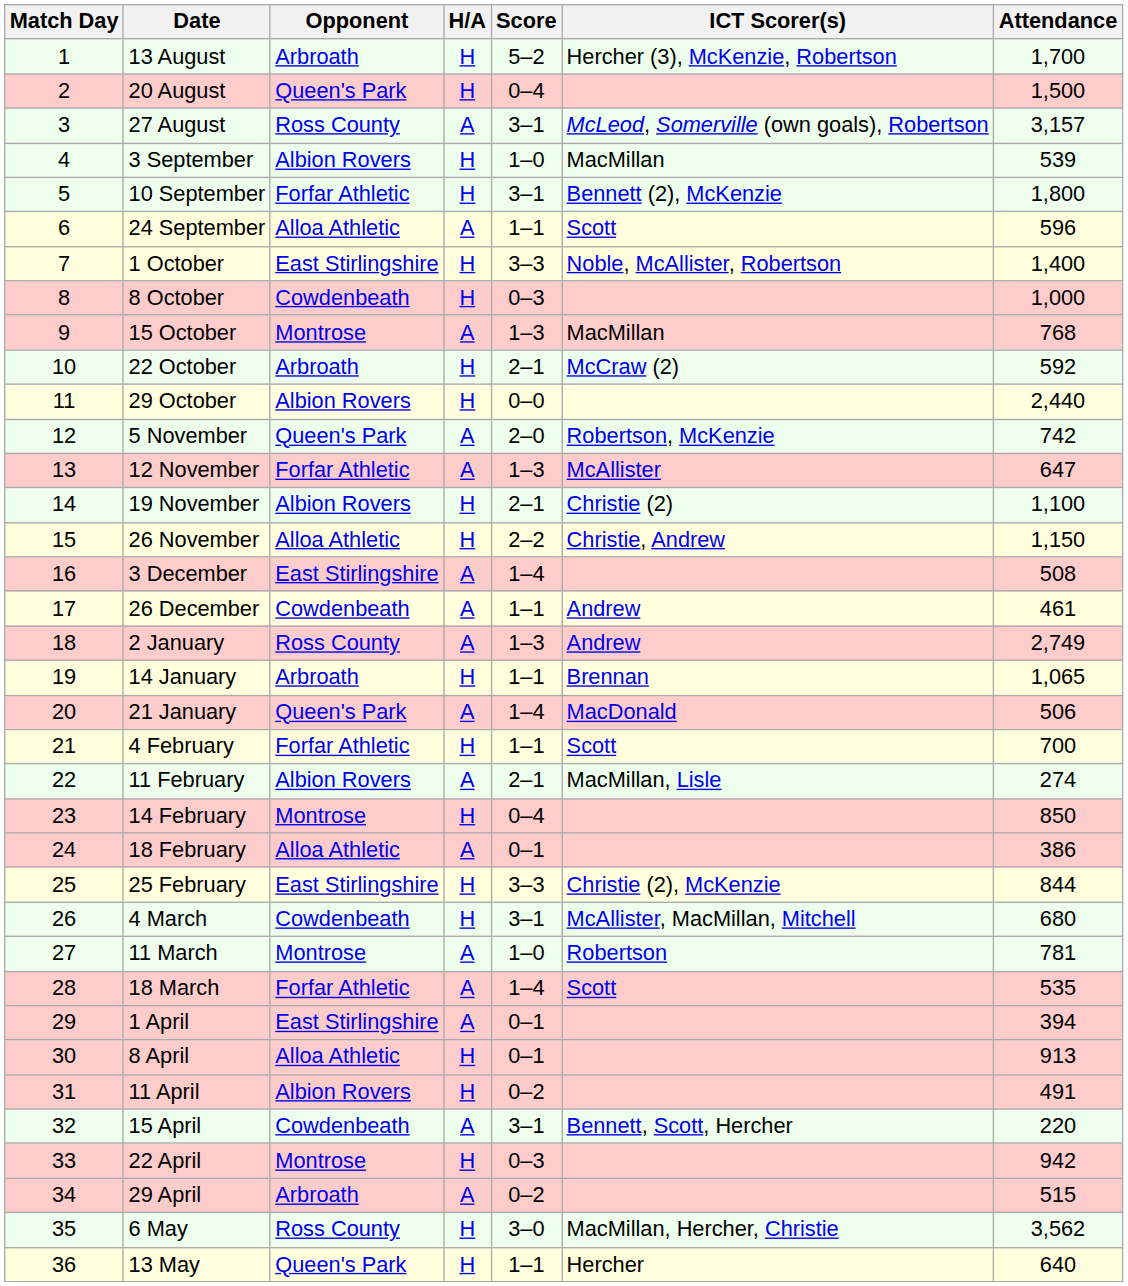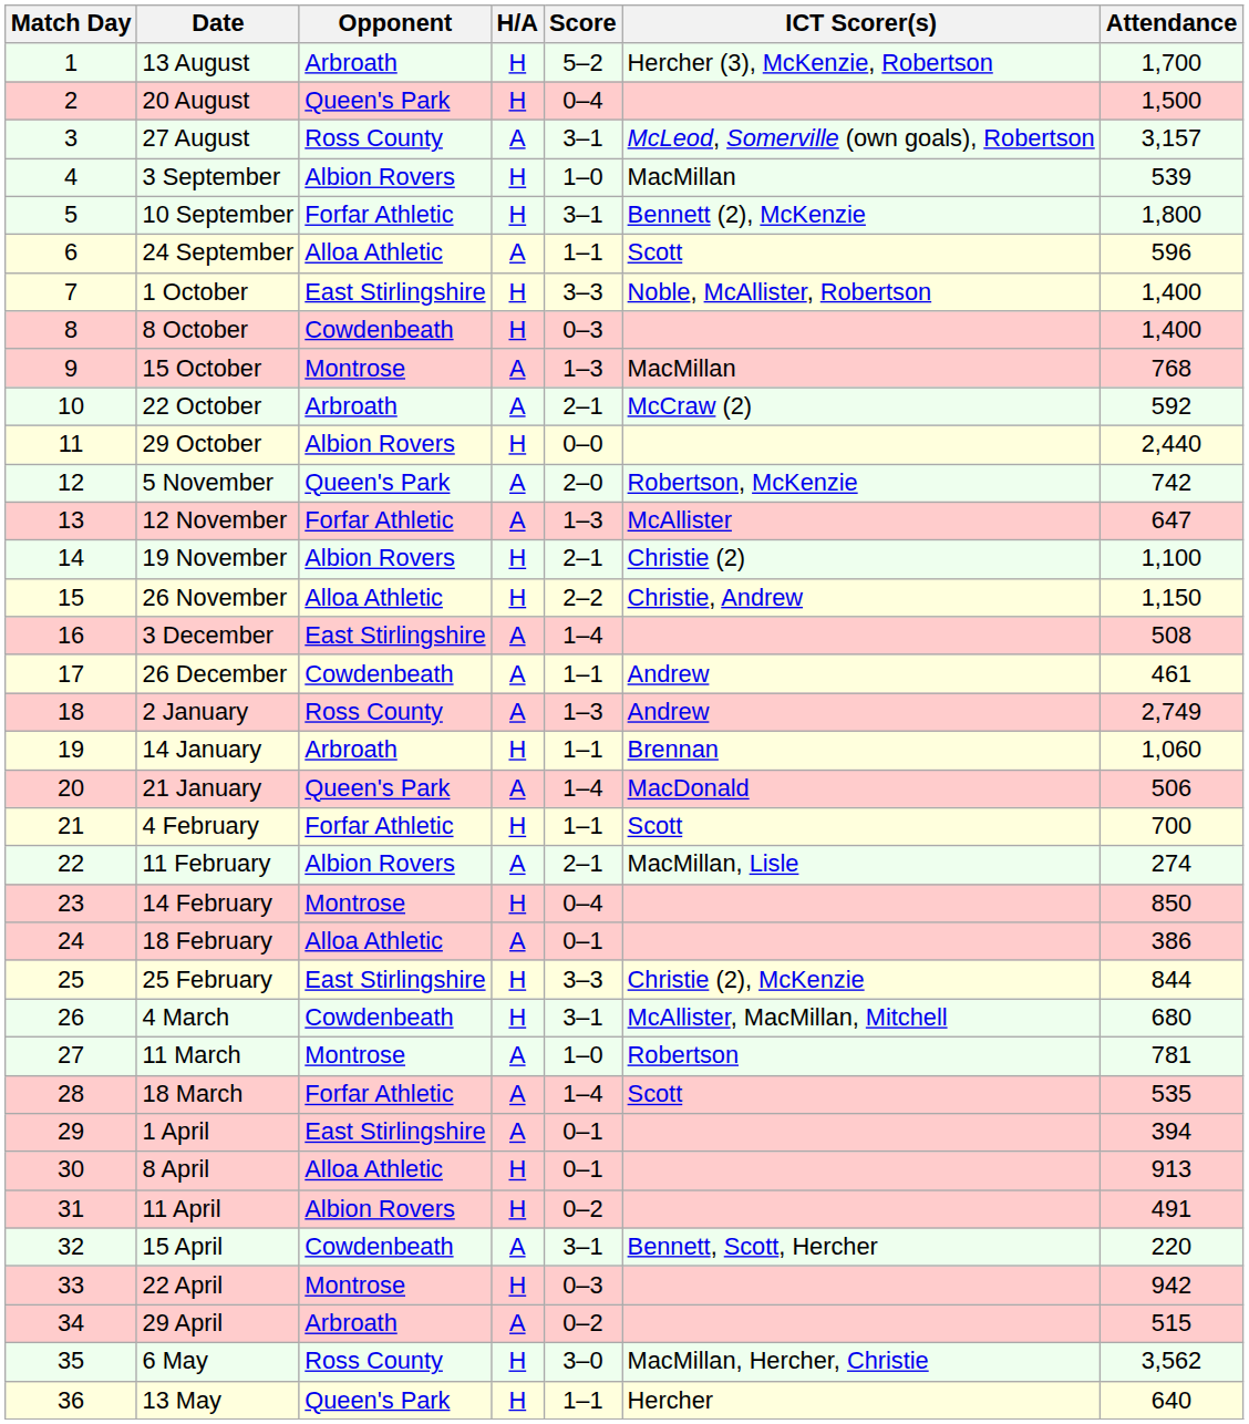8 October | Attendance: 1,000 -> 1,400
22 October | H/A: H -> A
14 January | Attendance: 1,065 -> 1,060
